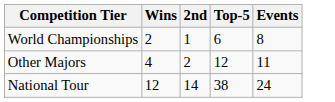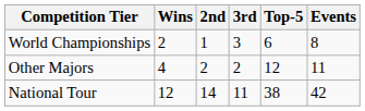+ column: 3rd | 3 | 2 | 11
National Tour | Events: 24 -> 42
